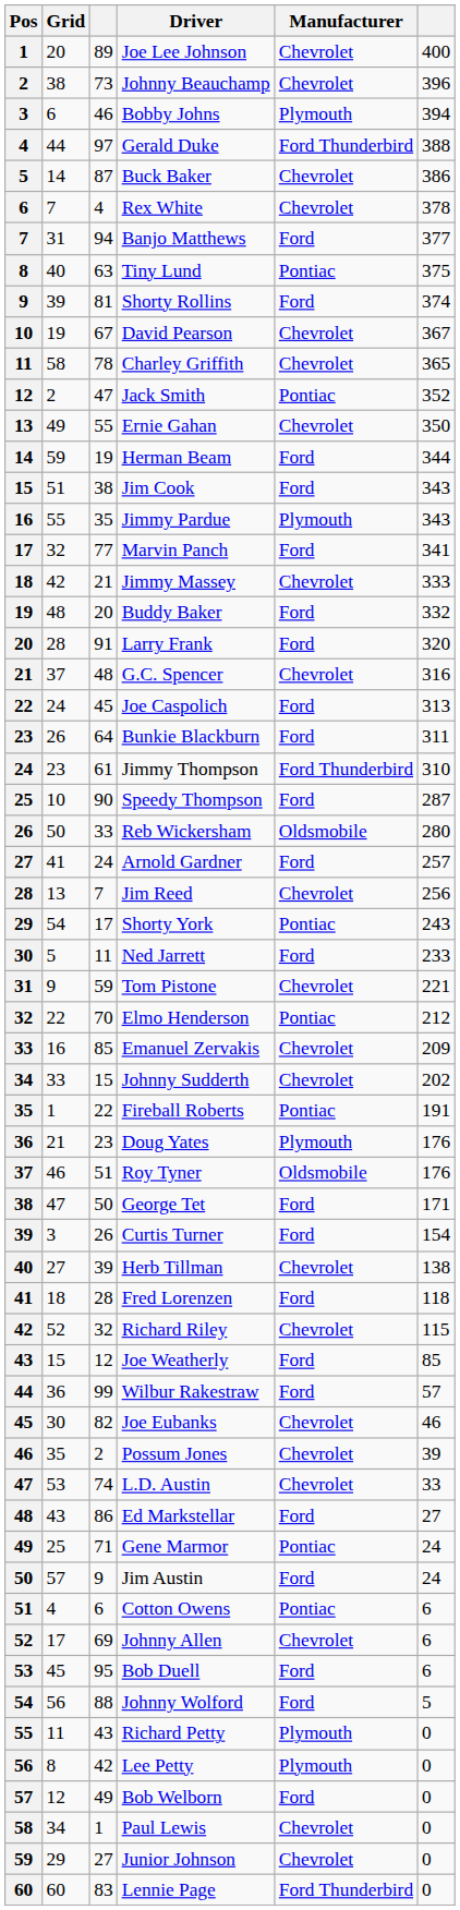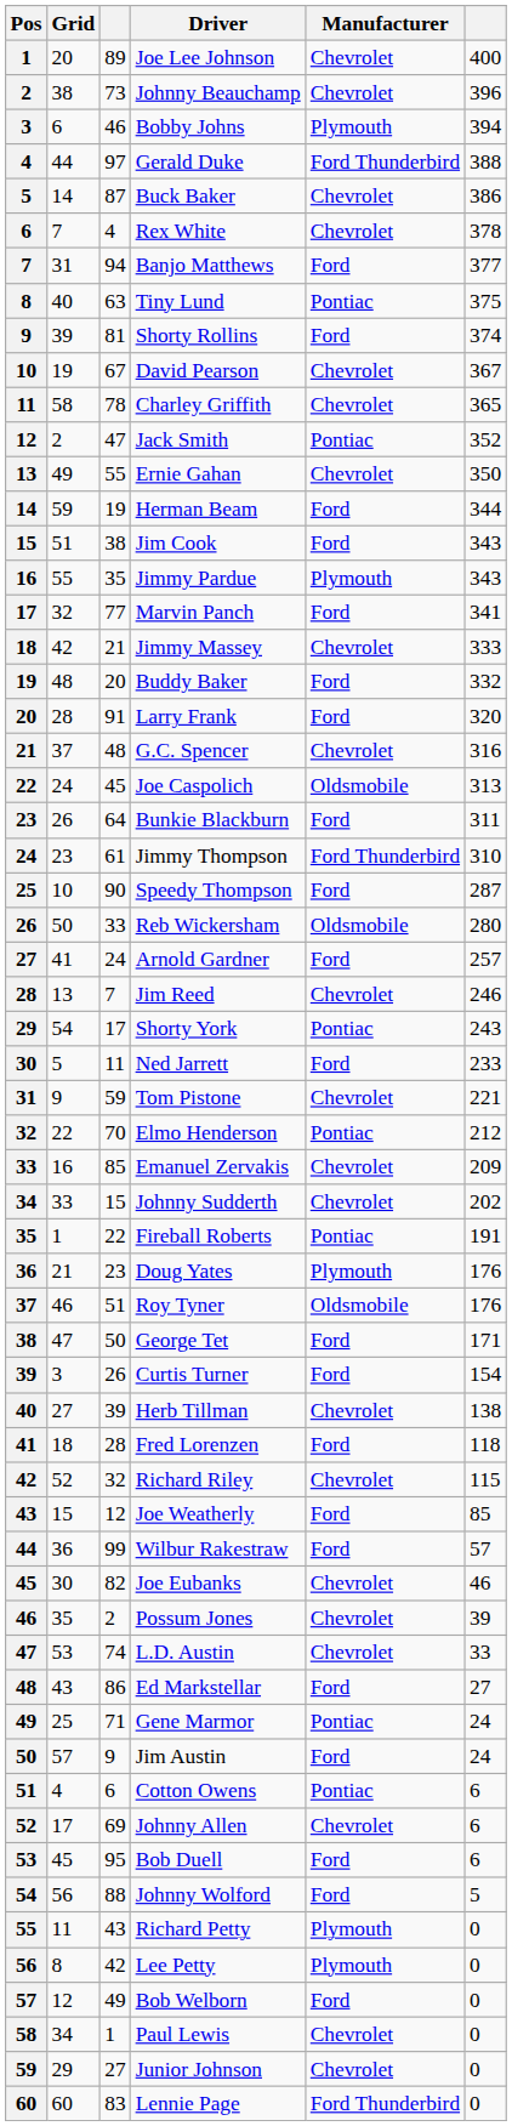Joe Caspolich | Manufacturer: Ford -> Oldsmobile
Jim Reed | column 6: 256 -> 246
